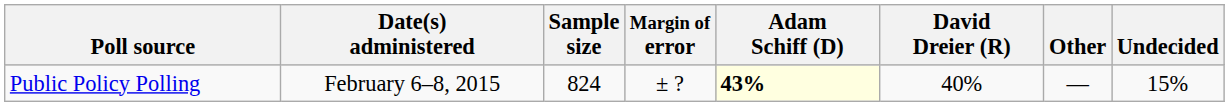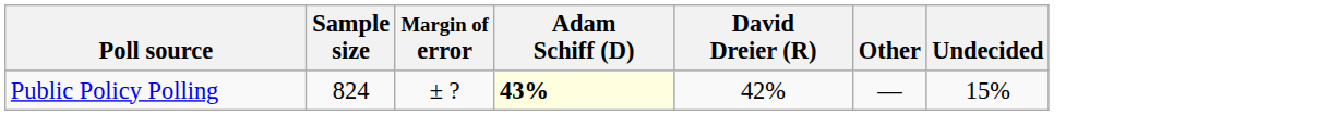- column: Date(s) administered | February 6–8, 2015
Public Policy Polling | David Dreier (R): 40% -> 42%
